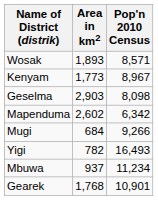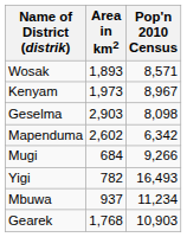Kenyam | Area in km2: 1,773 -> 1,973
Gearek | Pop'n 2010 Census: 10,901 -> 10,903
